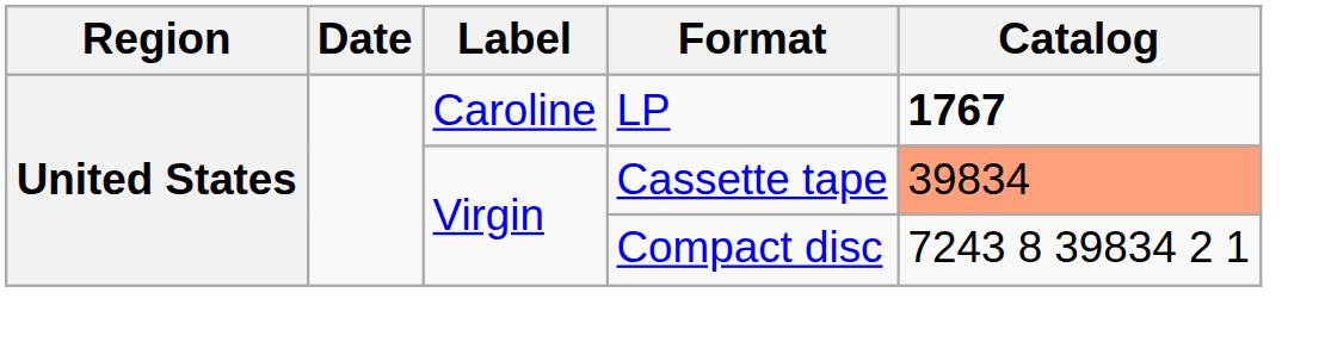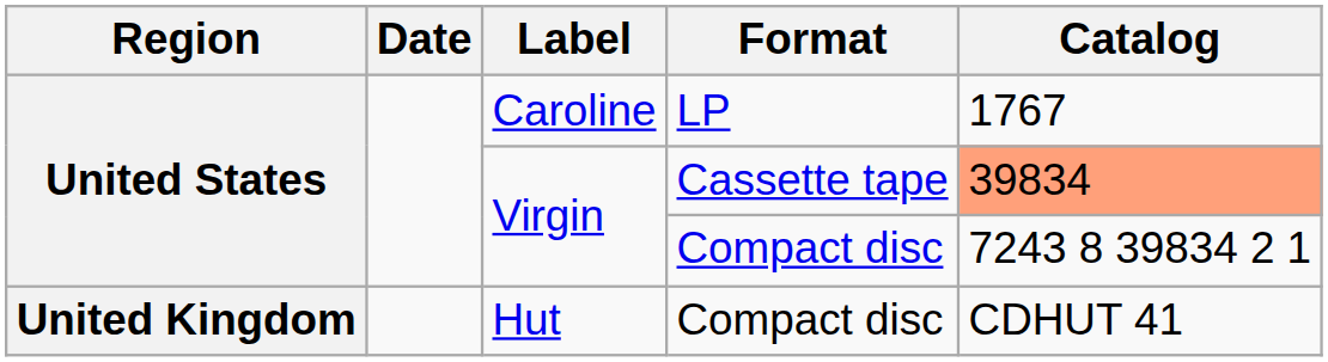Caroline | Catalog: bold -> normal
+ row: United Kingdom | Hut | Compact disc | CDHUT 41
